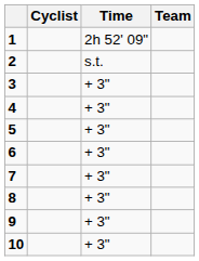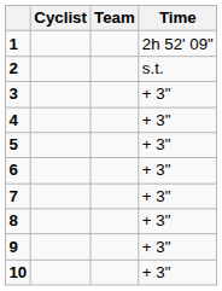columns swapped: Team <-> Time
